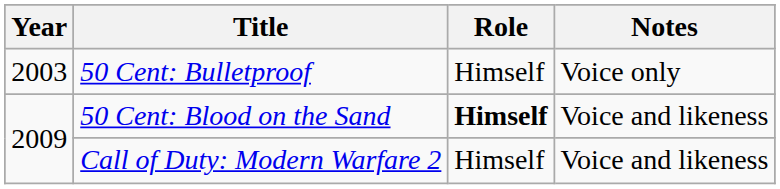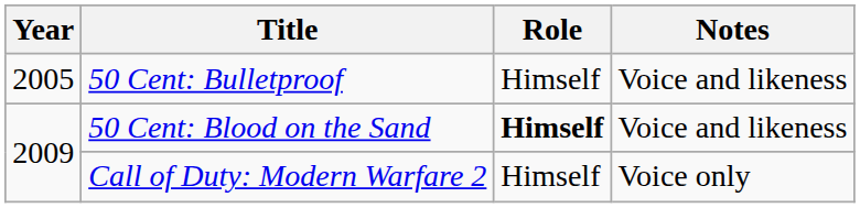50 Cent: Bulletproof | Year: 2003 -> 2005
50 Cent: Bulletproof | Notes: Voice only -> Voice and likeness
Call of Duty: Modern Warfare 2 | Notes: Voice and likeness -> Voice only
